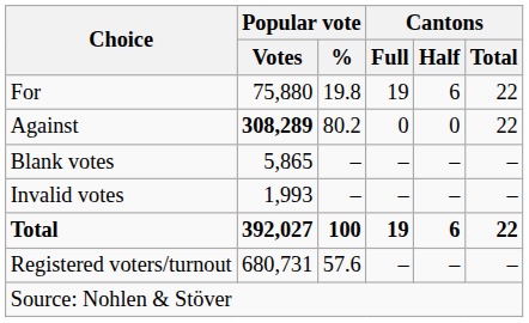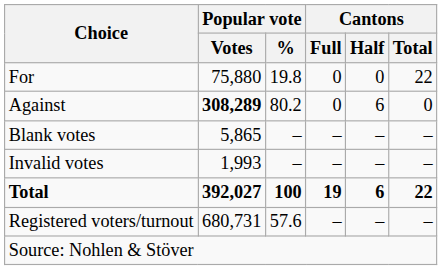For | Cantons / Full: 19 -> 0
For | Cantons / Half: 6 -> 0
Against | Cantons / Half: 0 -> 6
Against | Cantons / Total: 22 -> 0
